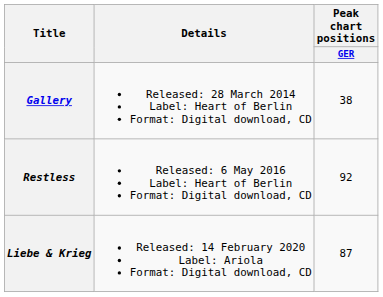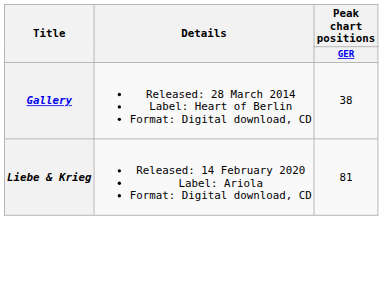- row: Restless | Released: 6 May 2016 Label: Heart of Berlin Format: Digital download, CD | 92
Liebe & Krieg | Peak chart positions / GER: 87 -> 81
